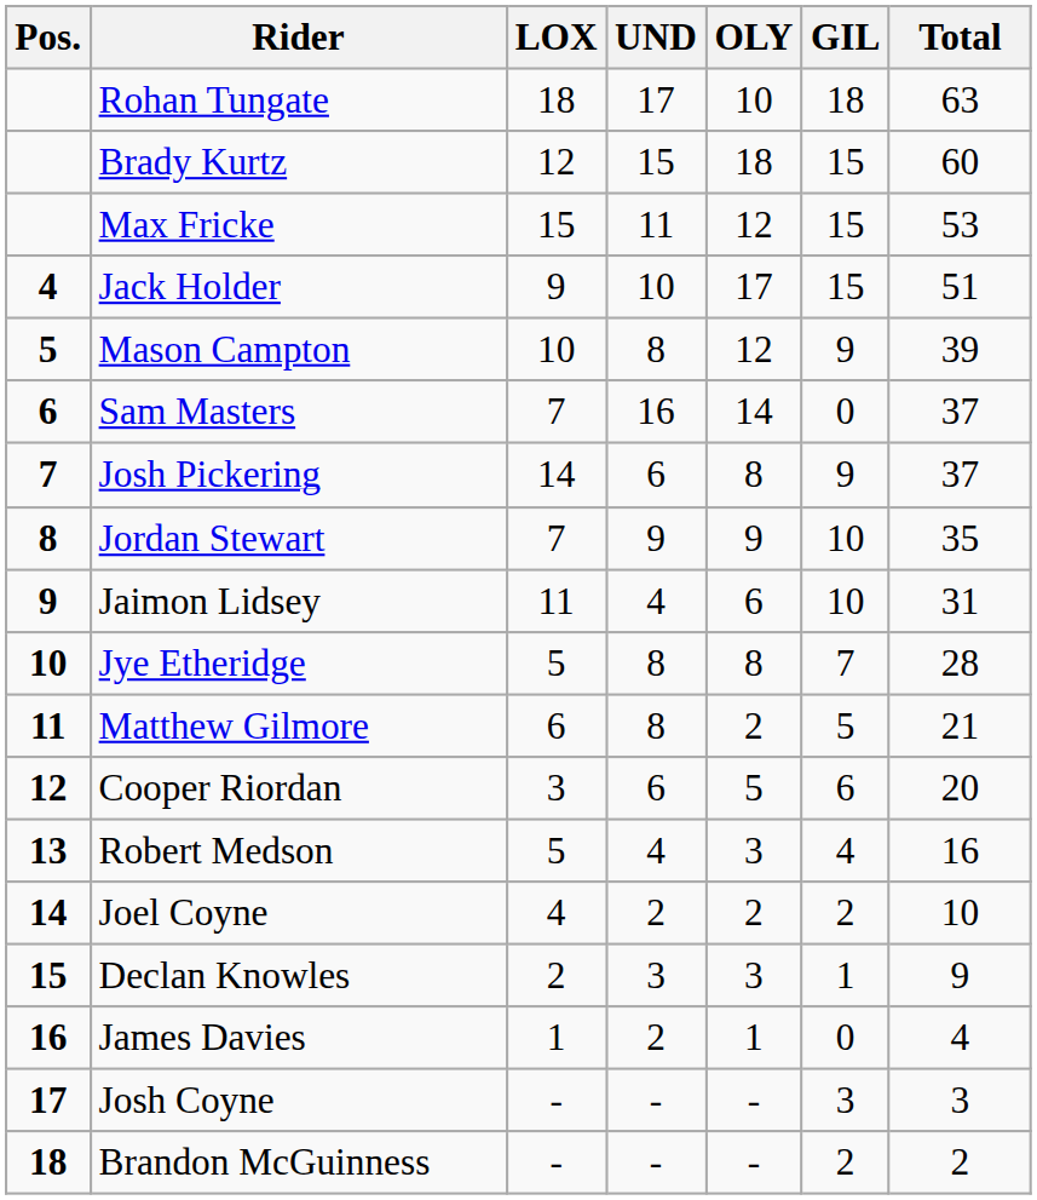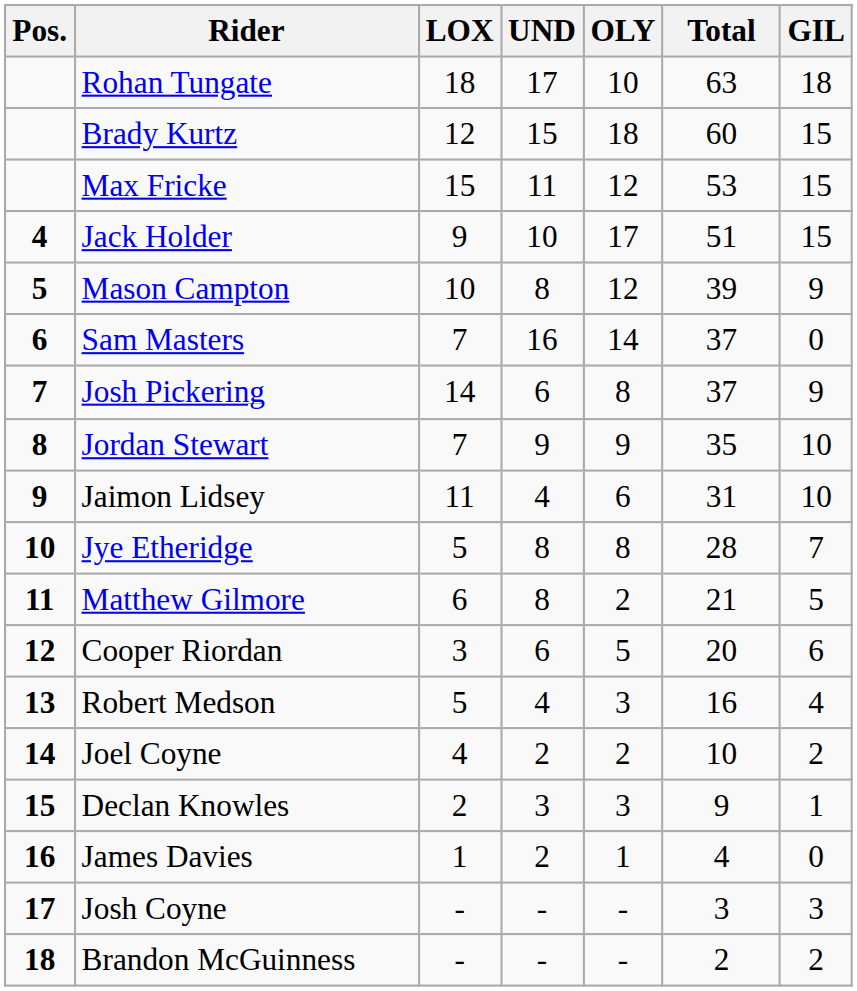columns swapped: GIL <-> Total
